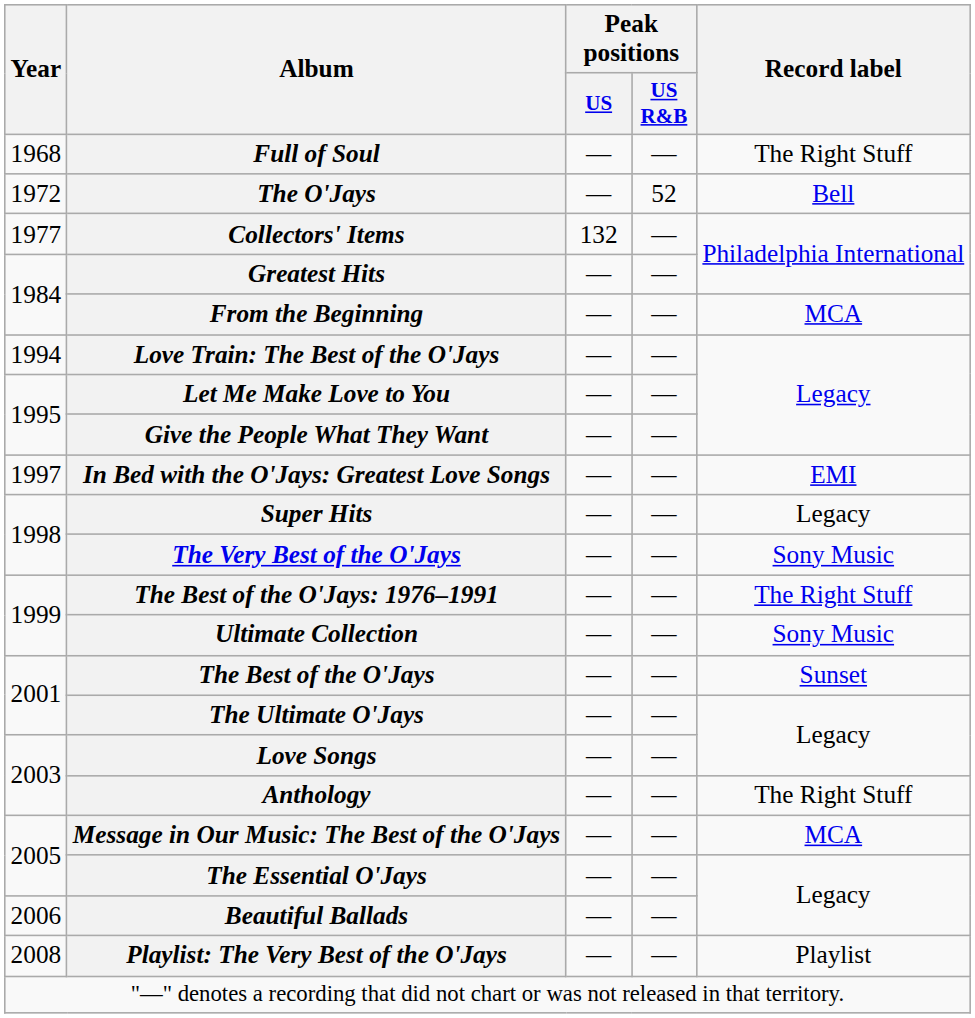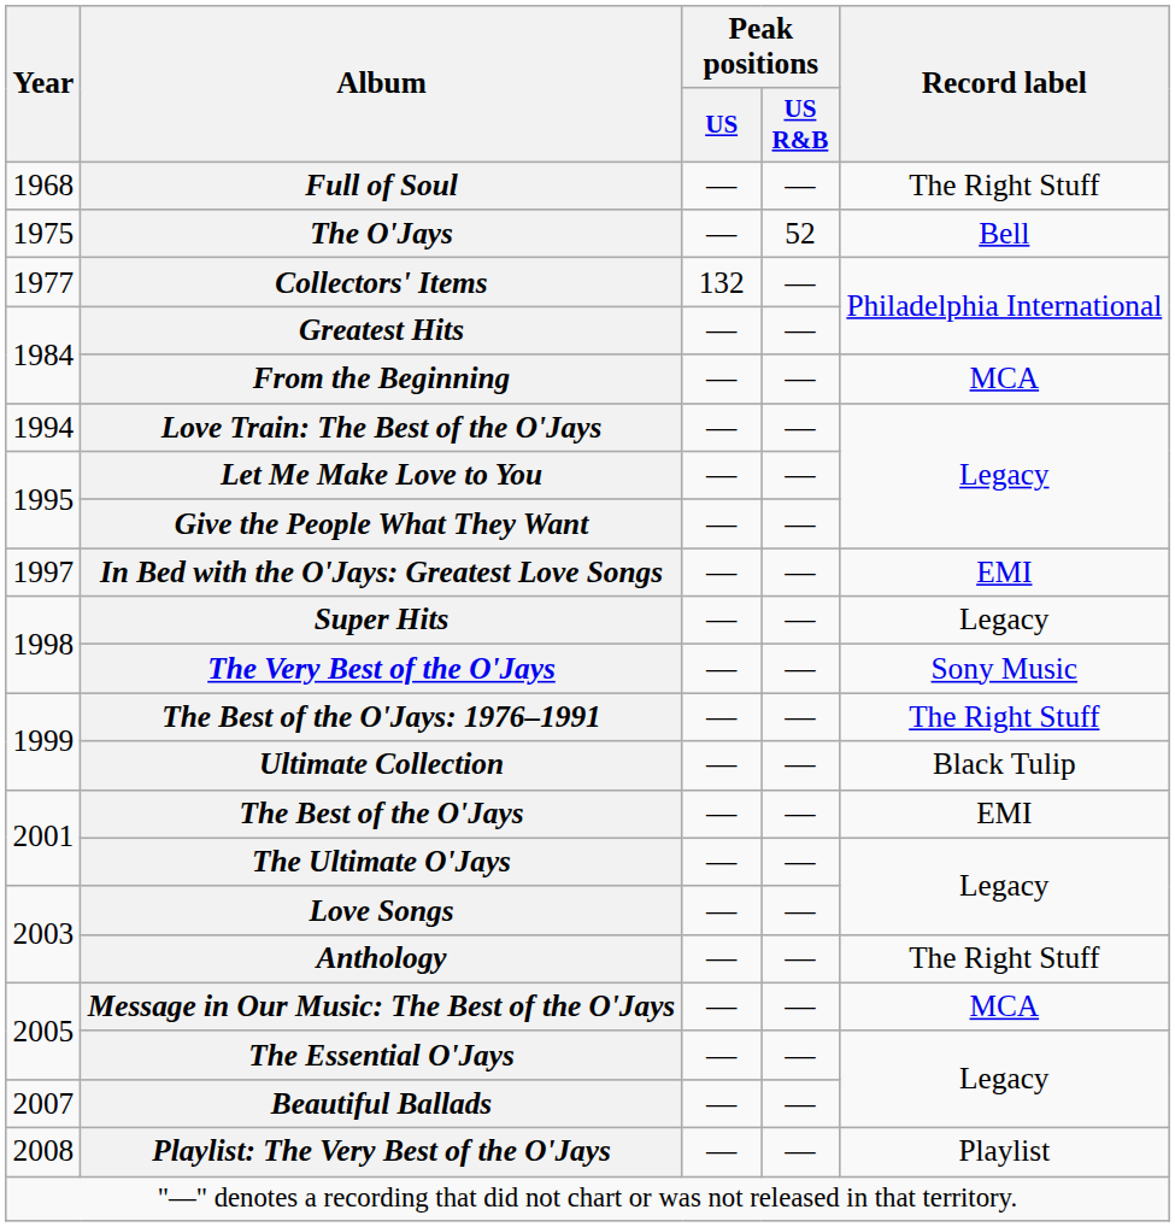The O'Jays | Year: 1972 -> 1975
Ultimate Collection | Record label: Sony Music -> Black Tulip
The Best of the O'Jays | Record label: Sunset -> EMI
Beautiful Ballads | Year: 2006 -> 2007
